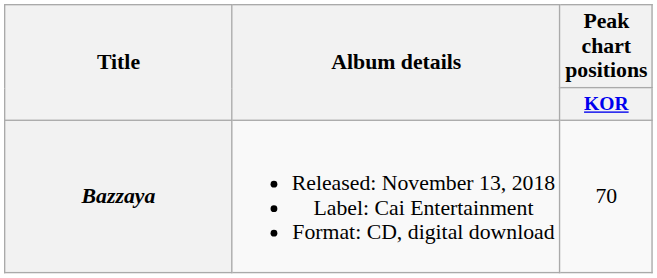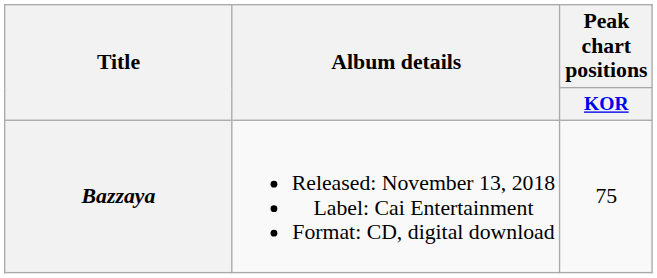Bazzaya | Peak chart positions / KOR: 70 -> 75
